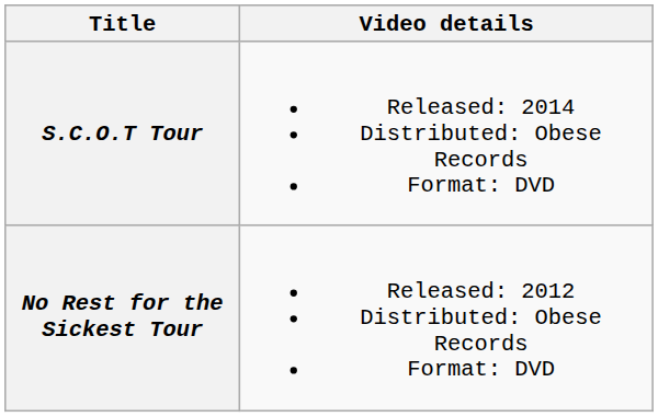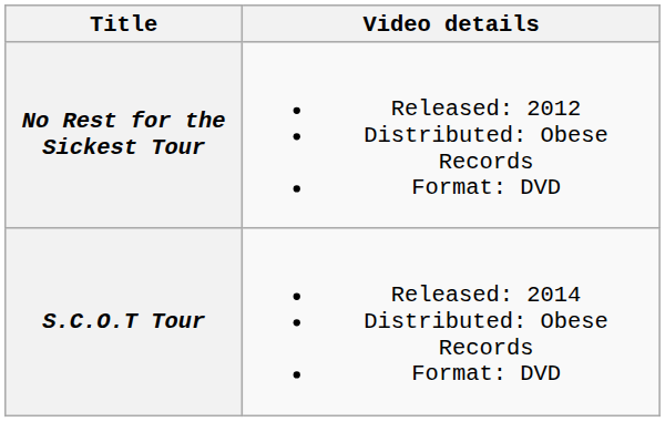rows swapped: No Rest for the Sickest Tour <-> S.C.O.T Tour
